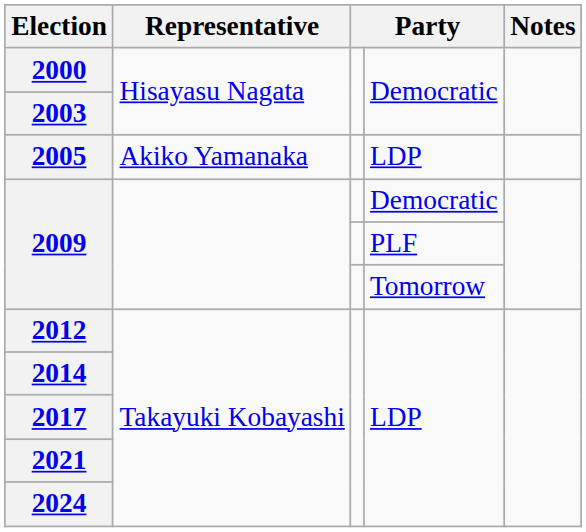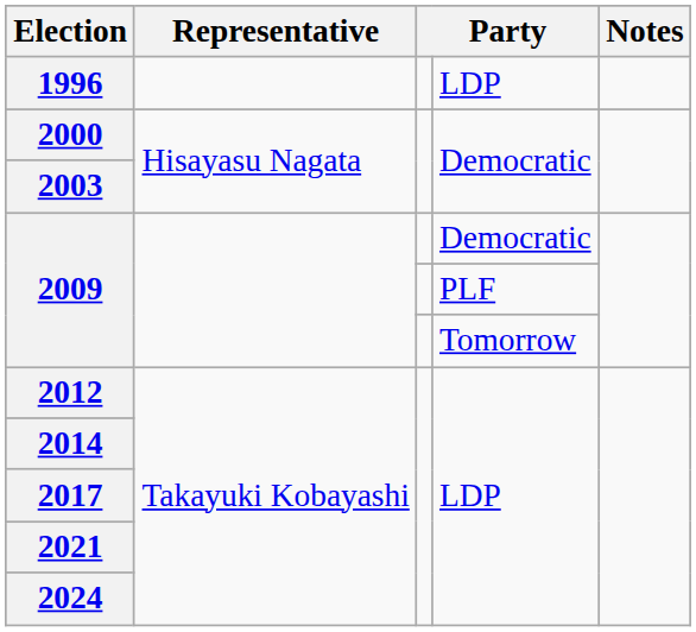+ row: 1996 | LDP
- row: 2005 | Akiko Yamanaka | LDP
